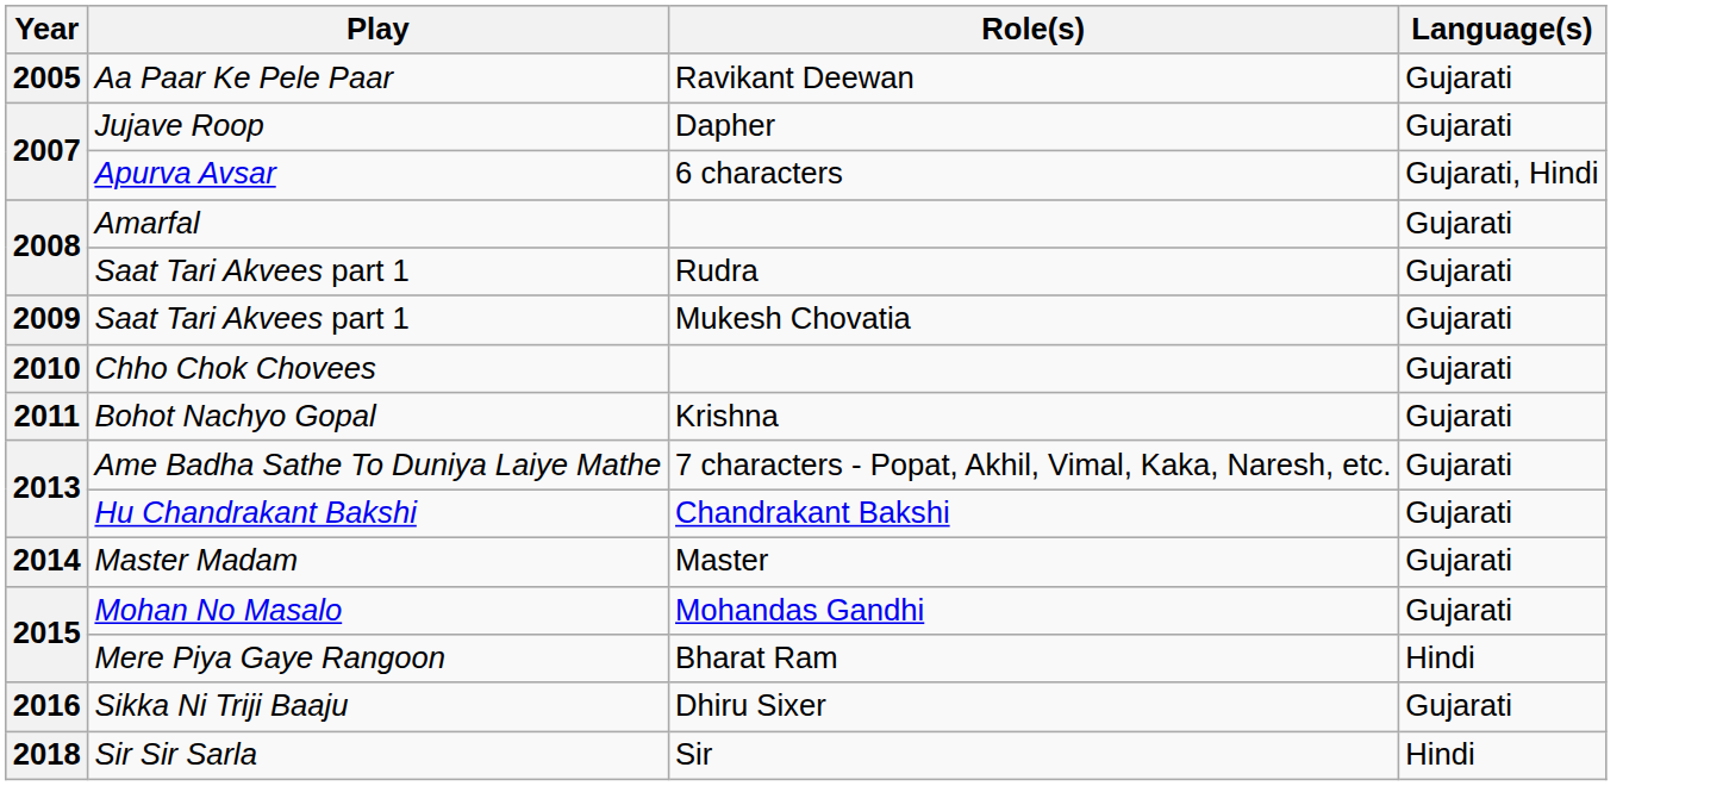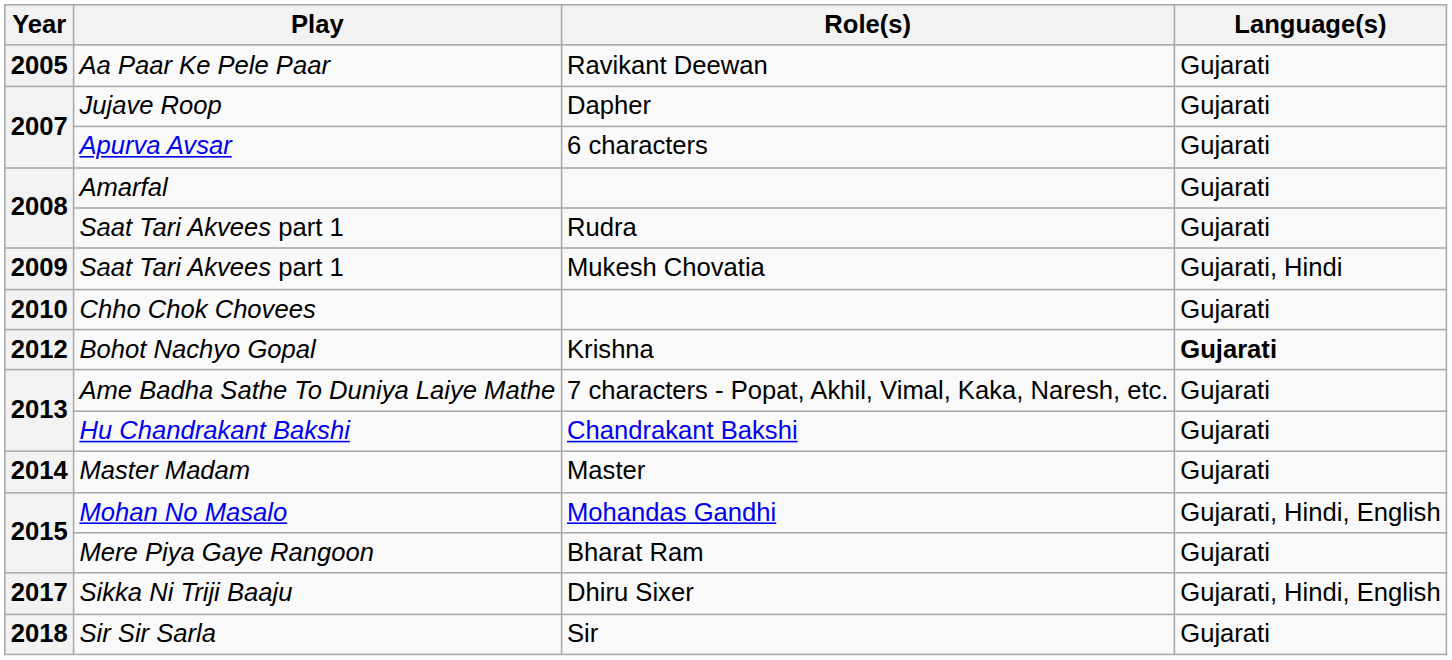Apurva Avsar | Language(s): Gujarati, Hindi -> Gujarati
Saat Tari Akvees part 1 / Mukesh Chovatia | Language(s): Gujarati -> Gujarati, Hindi
Bohot Nachyo Gopal | Year: 2011 -> 2012
Bohot Nachyo Gopal | Language(s): normal -> bold
Mohan No Masalo | Language(s): Gujarati -> Gujarati, Hindi, English
Mere Piya Gaye Rangoon | Language(s): Hindi -> Gujarati
Sikka Ni Triji Baaju | Year: 2016 -> 2017
Sikka Ni Triji Baaju | Language(s): Gujarati -> Gujarati, Hindi, English
Sir Sir Sarla | Language(s): Hindi -> Gujarati
